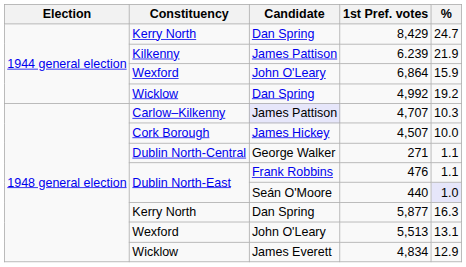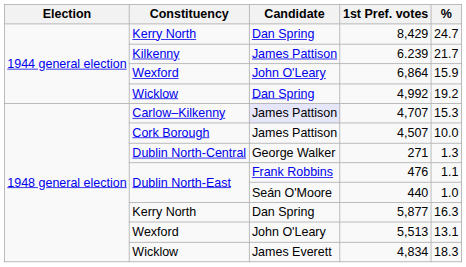6.239 | %: 21.9 -> 21.7
4,707 | %: 10.3 -> 15.3
4,507 | Candidate: James Hickey -> James Pattison
271 | %: 1.1 -> 1.3
440 | %: lavender background -> no background
4,834 | %: 12.9 -> 18.3
